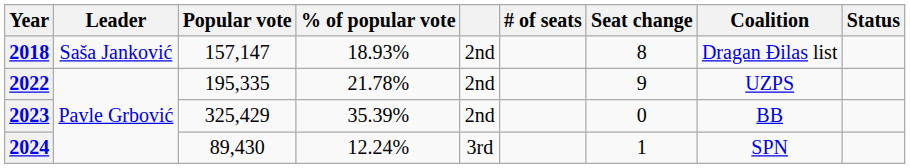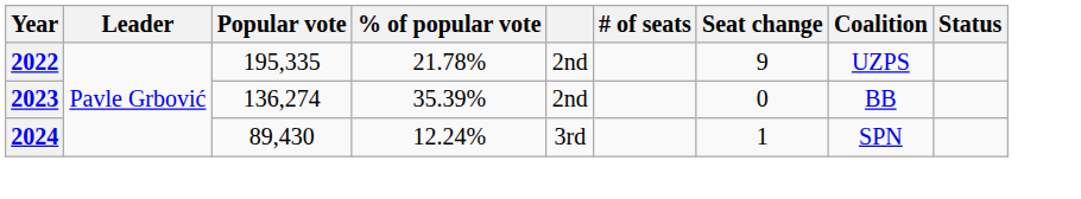- row: 2018 | Saša Janković | 157,147 | 18.93% | 2nd | 8 | Dragan Đilas list
2023 | Popular vote: 325,429 -> 136,274
